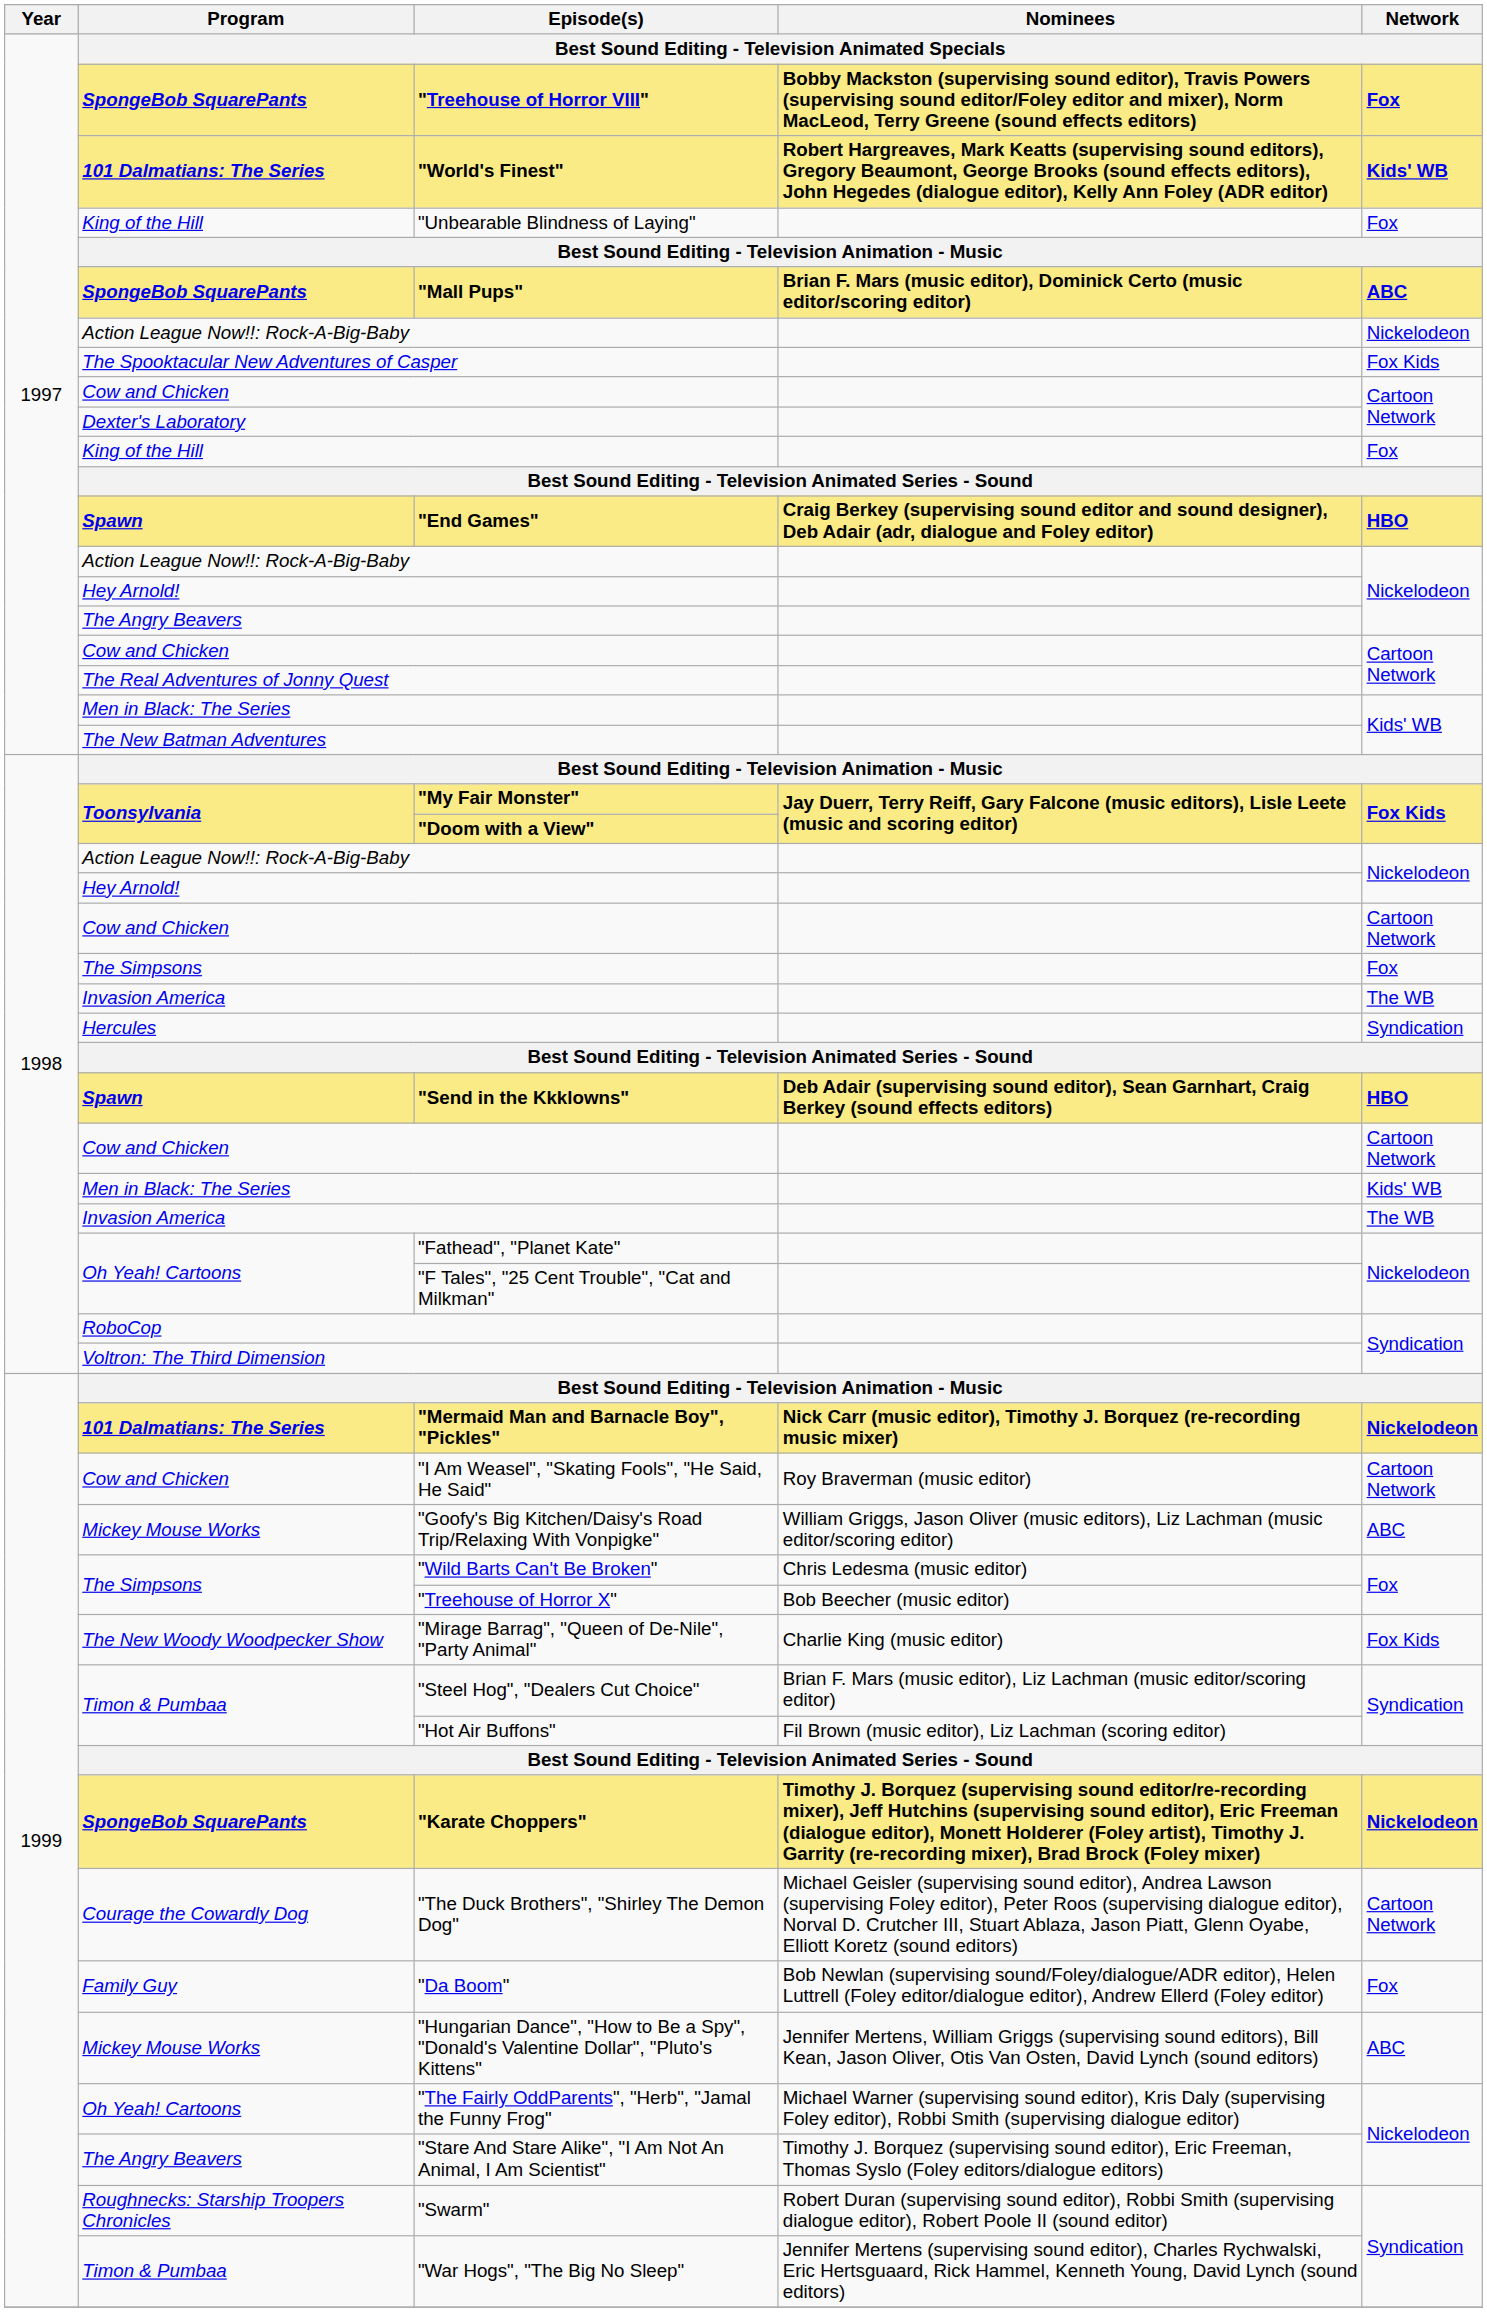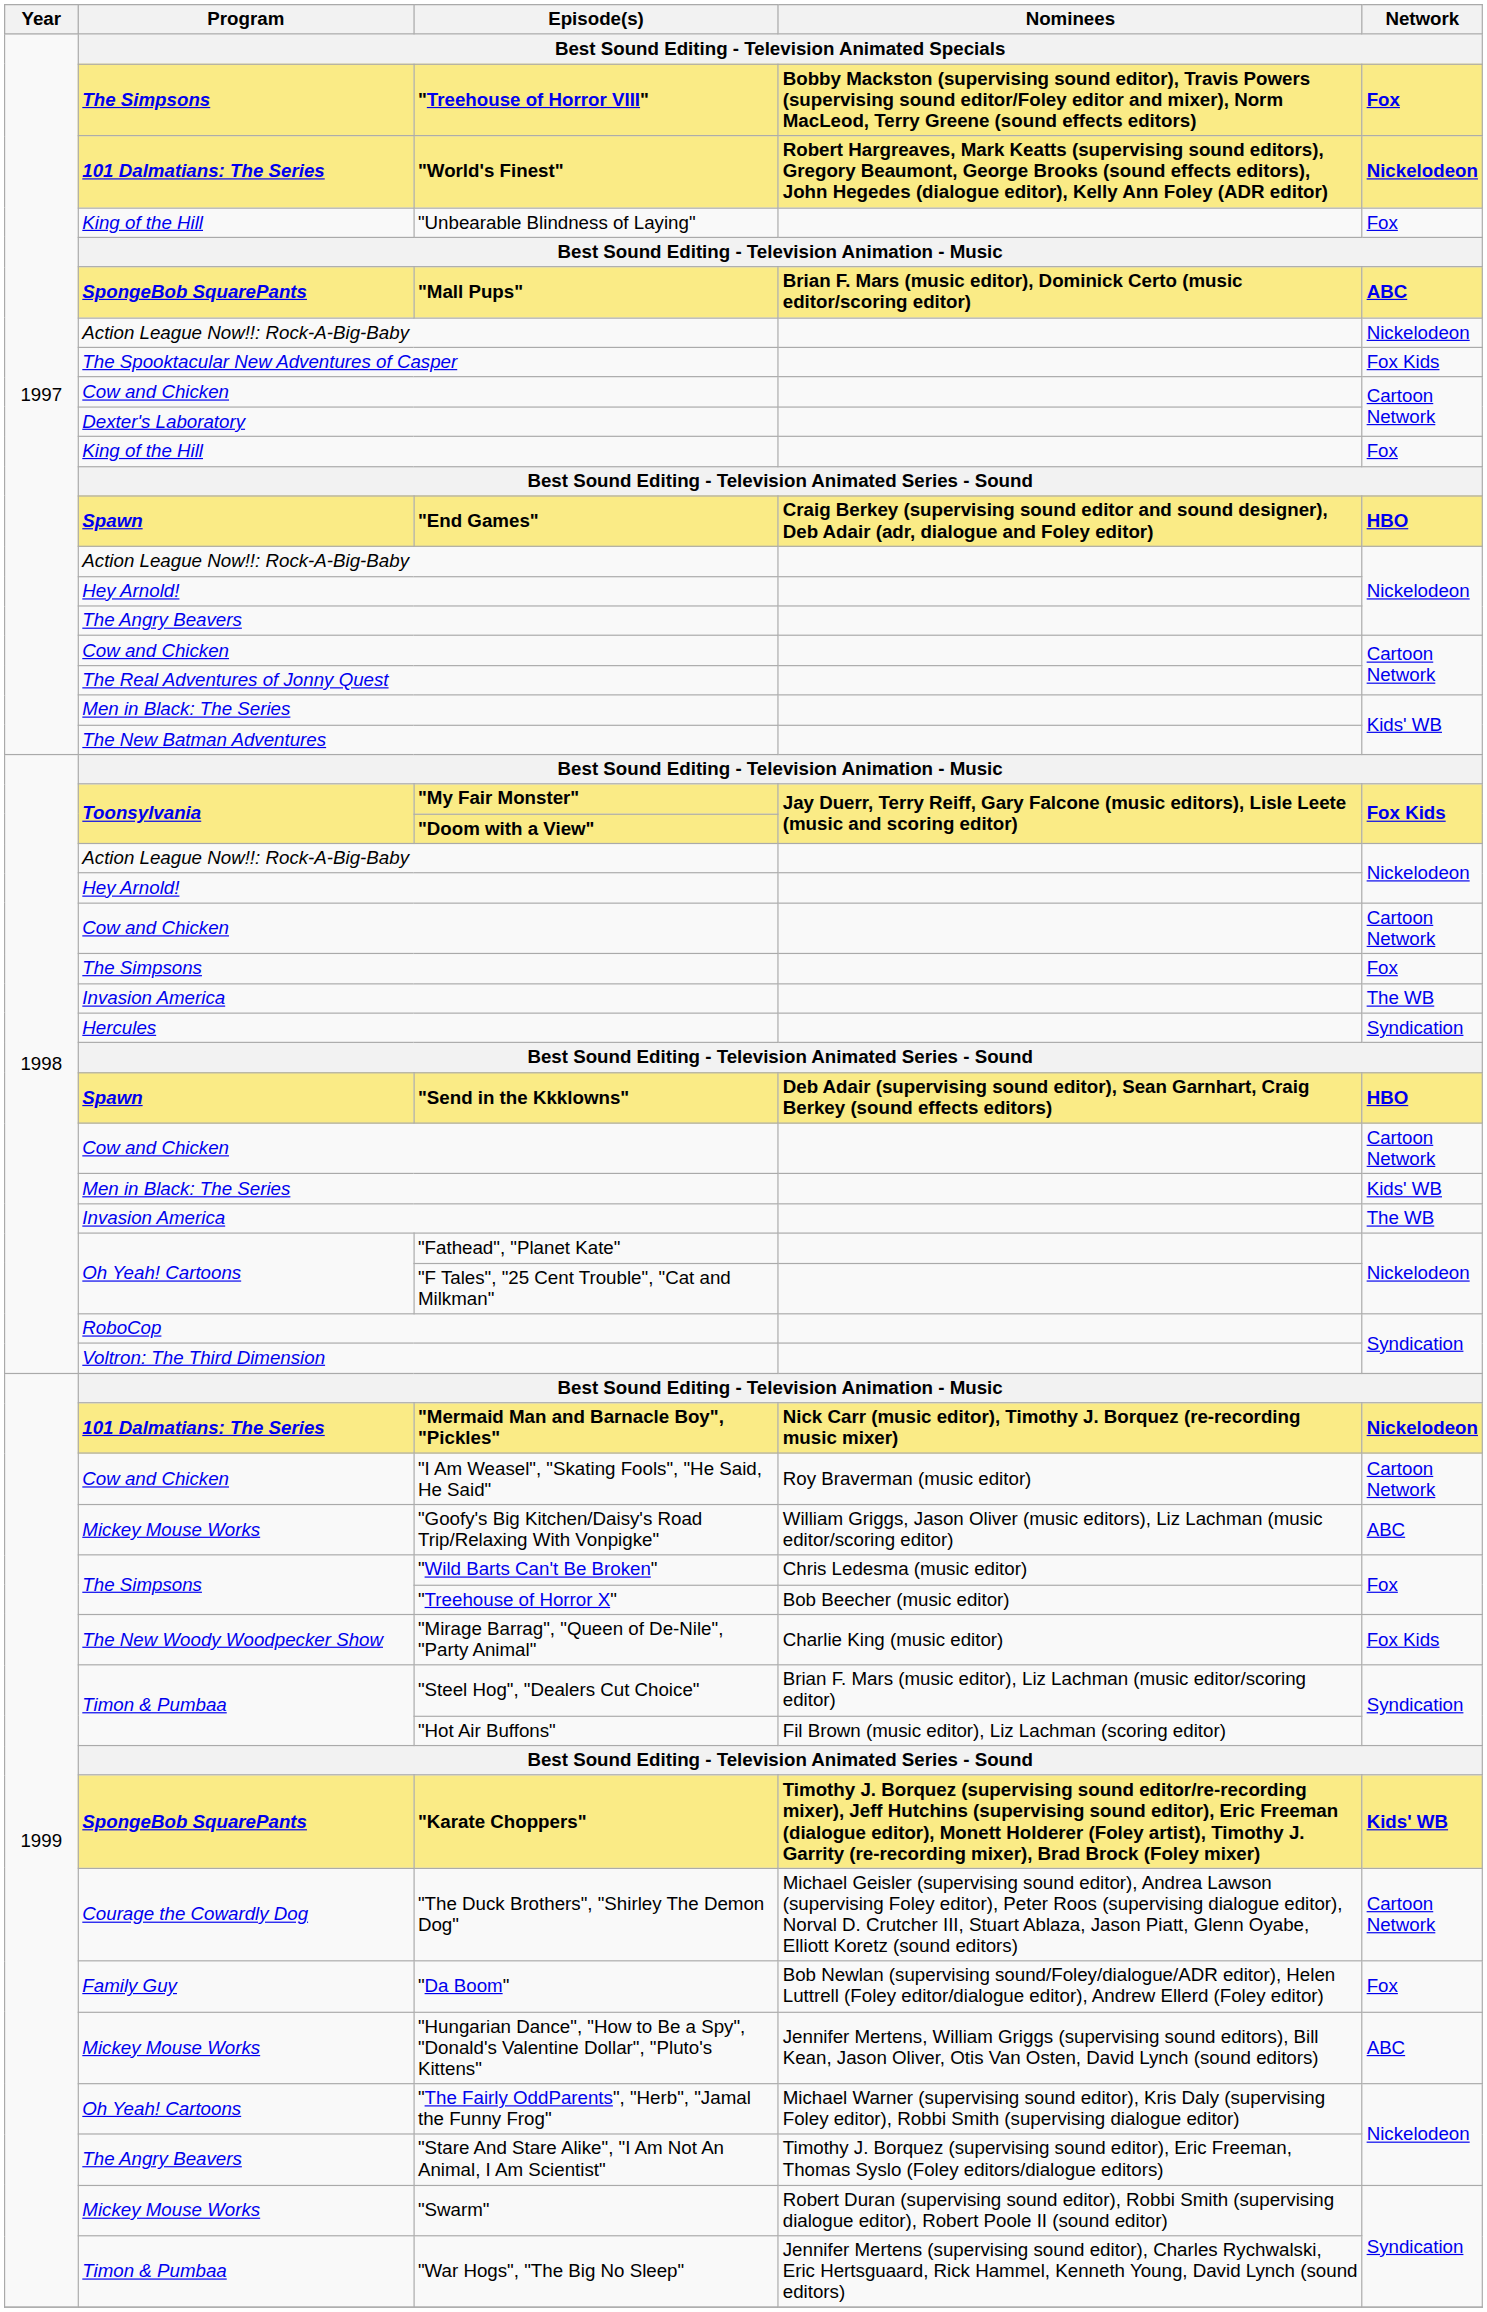"Treehouse of Horror VIII" | Program: SpongeBob SquarePants -> The Simpsons
"World's Finest" | Network: Kids' WB -> Nickelodeon
"Karate Choppers" | Network: Nickelodeon -> Kids' WB
"Swarm" | Program: Roughnecks: Starship Troopers Chronicles -> Mickey Mouse Works
